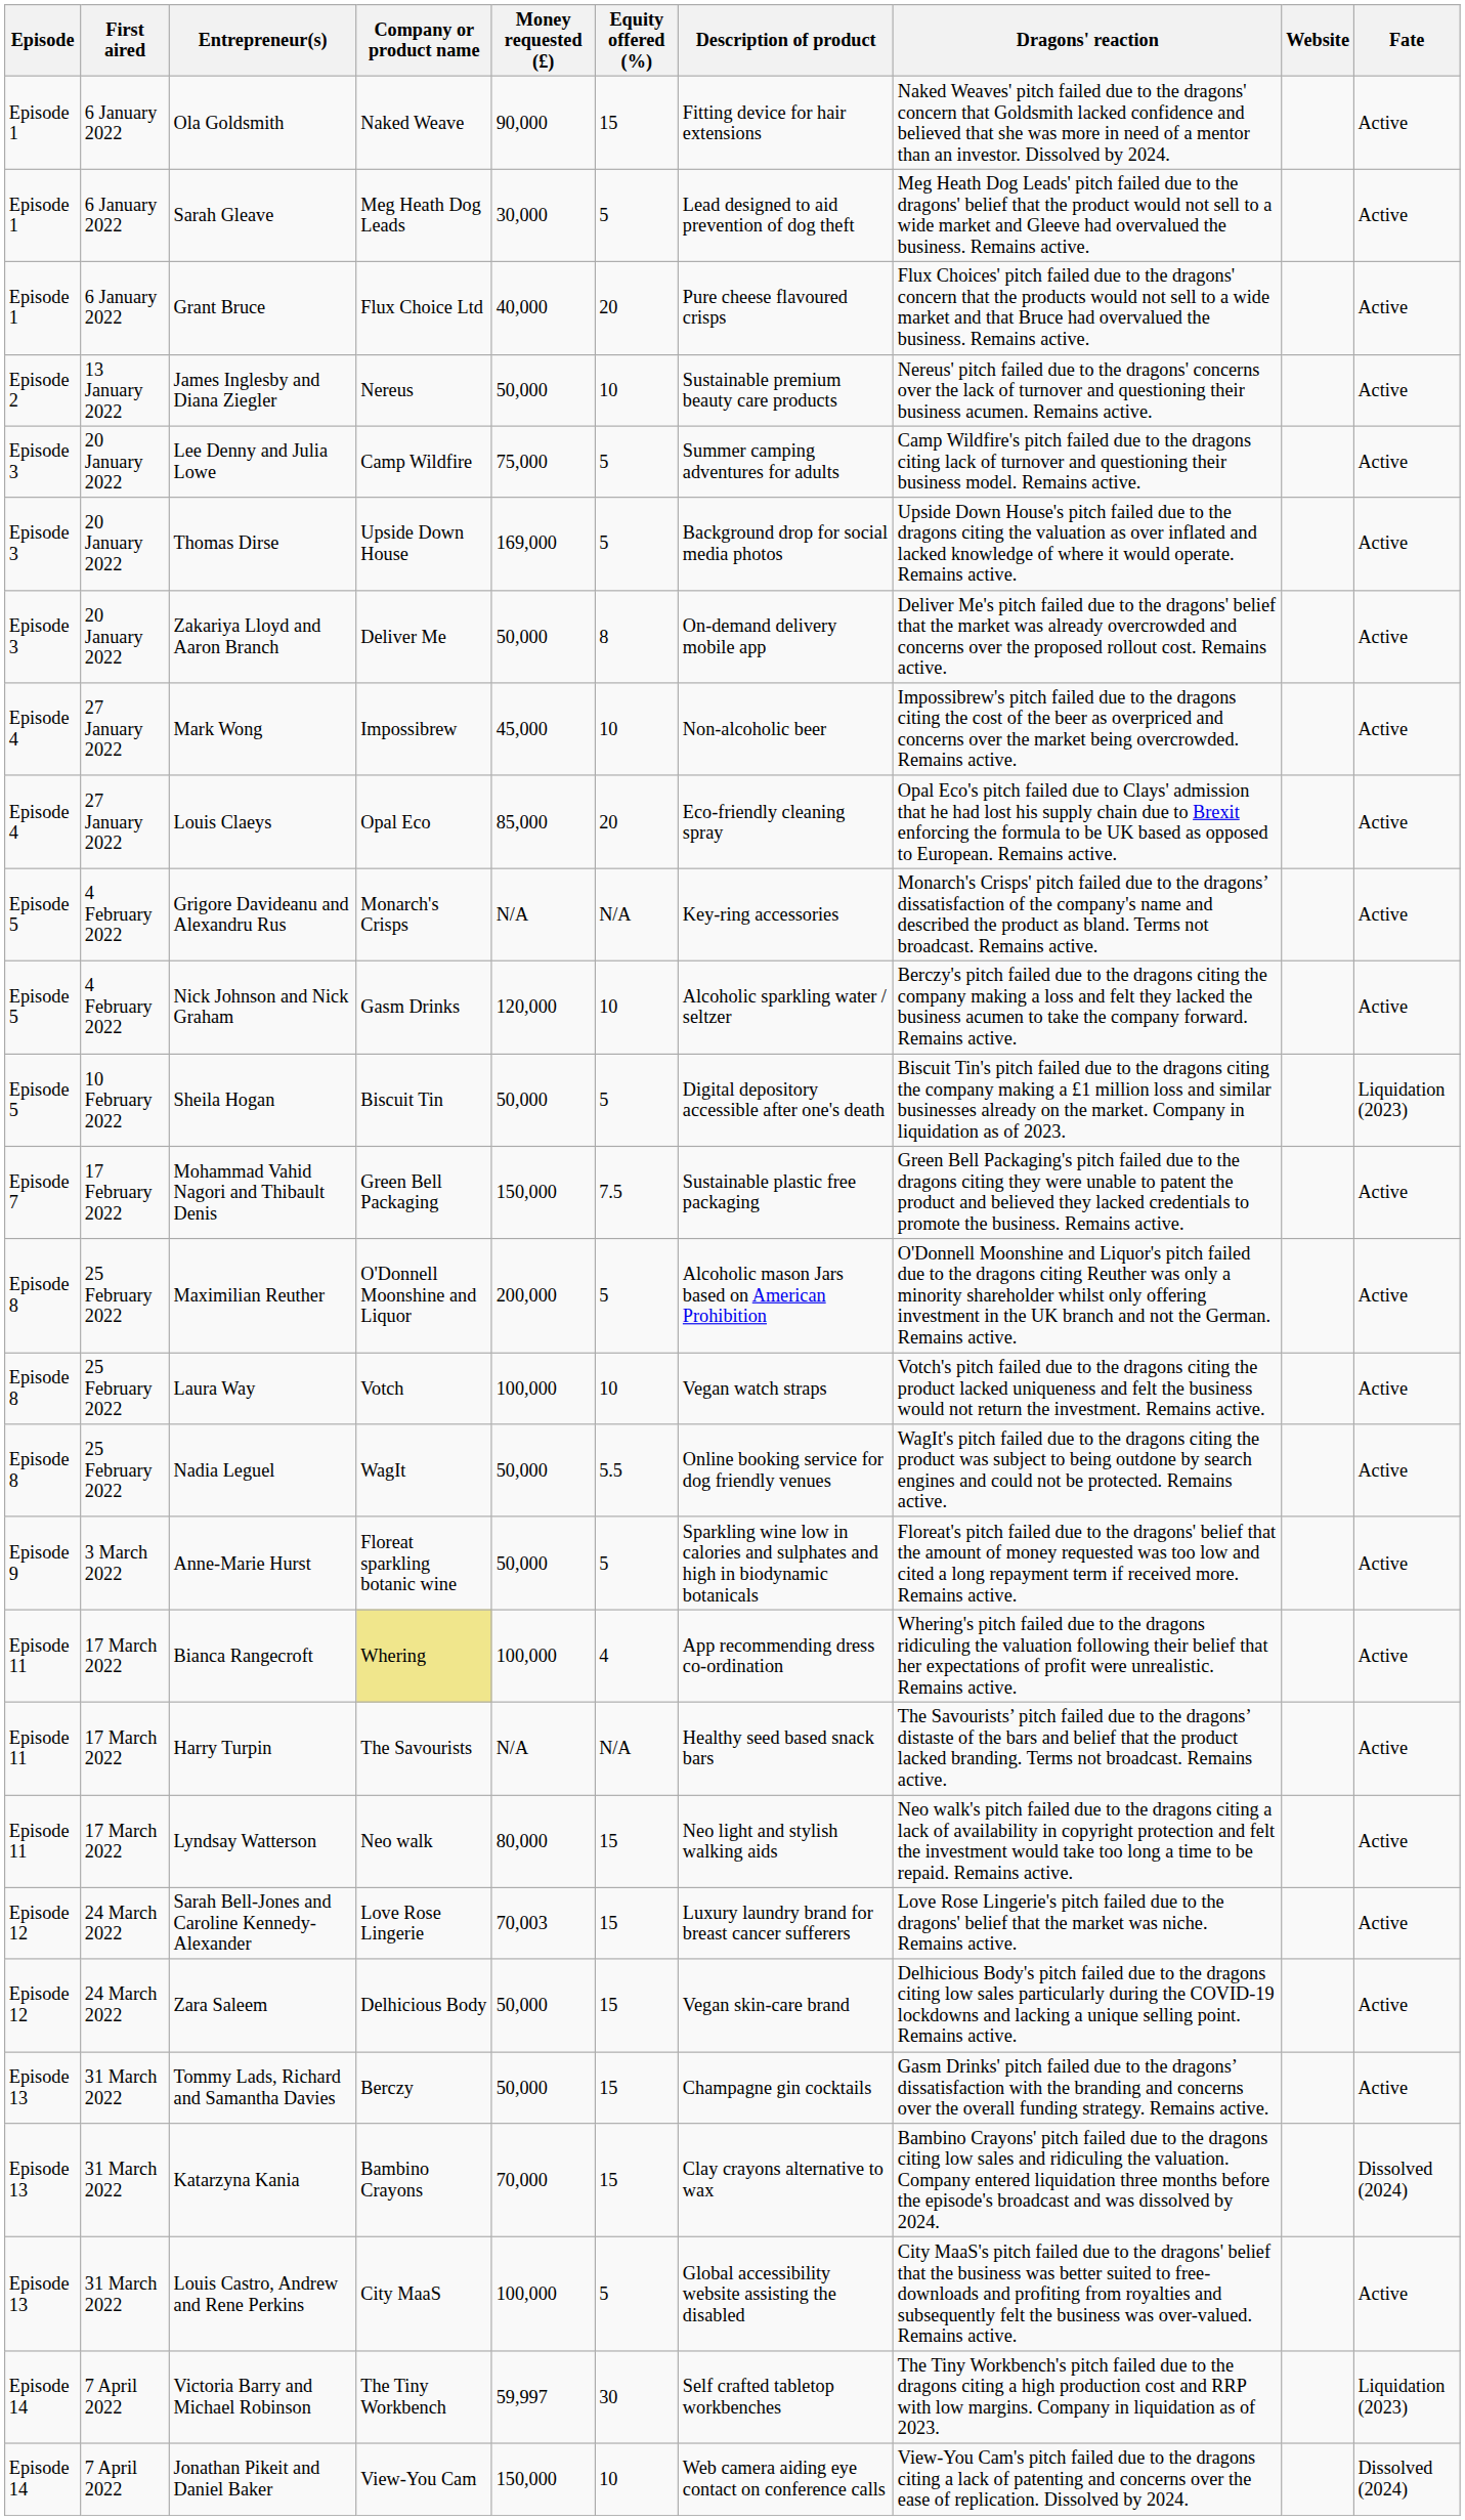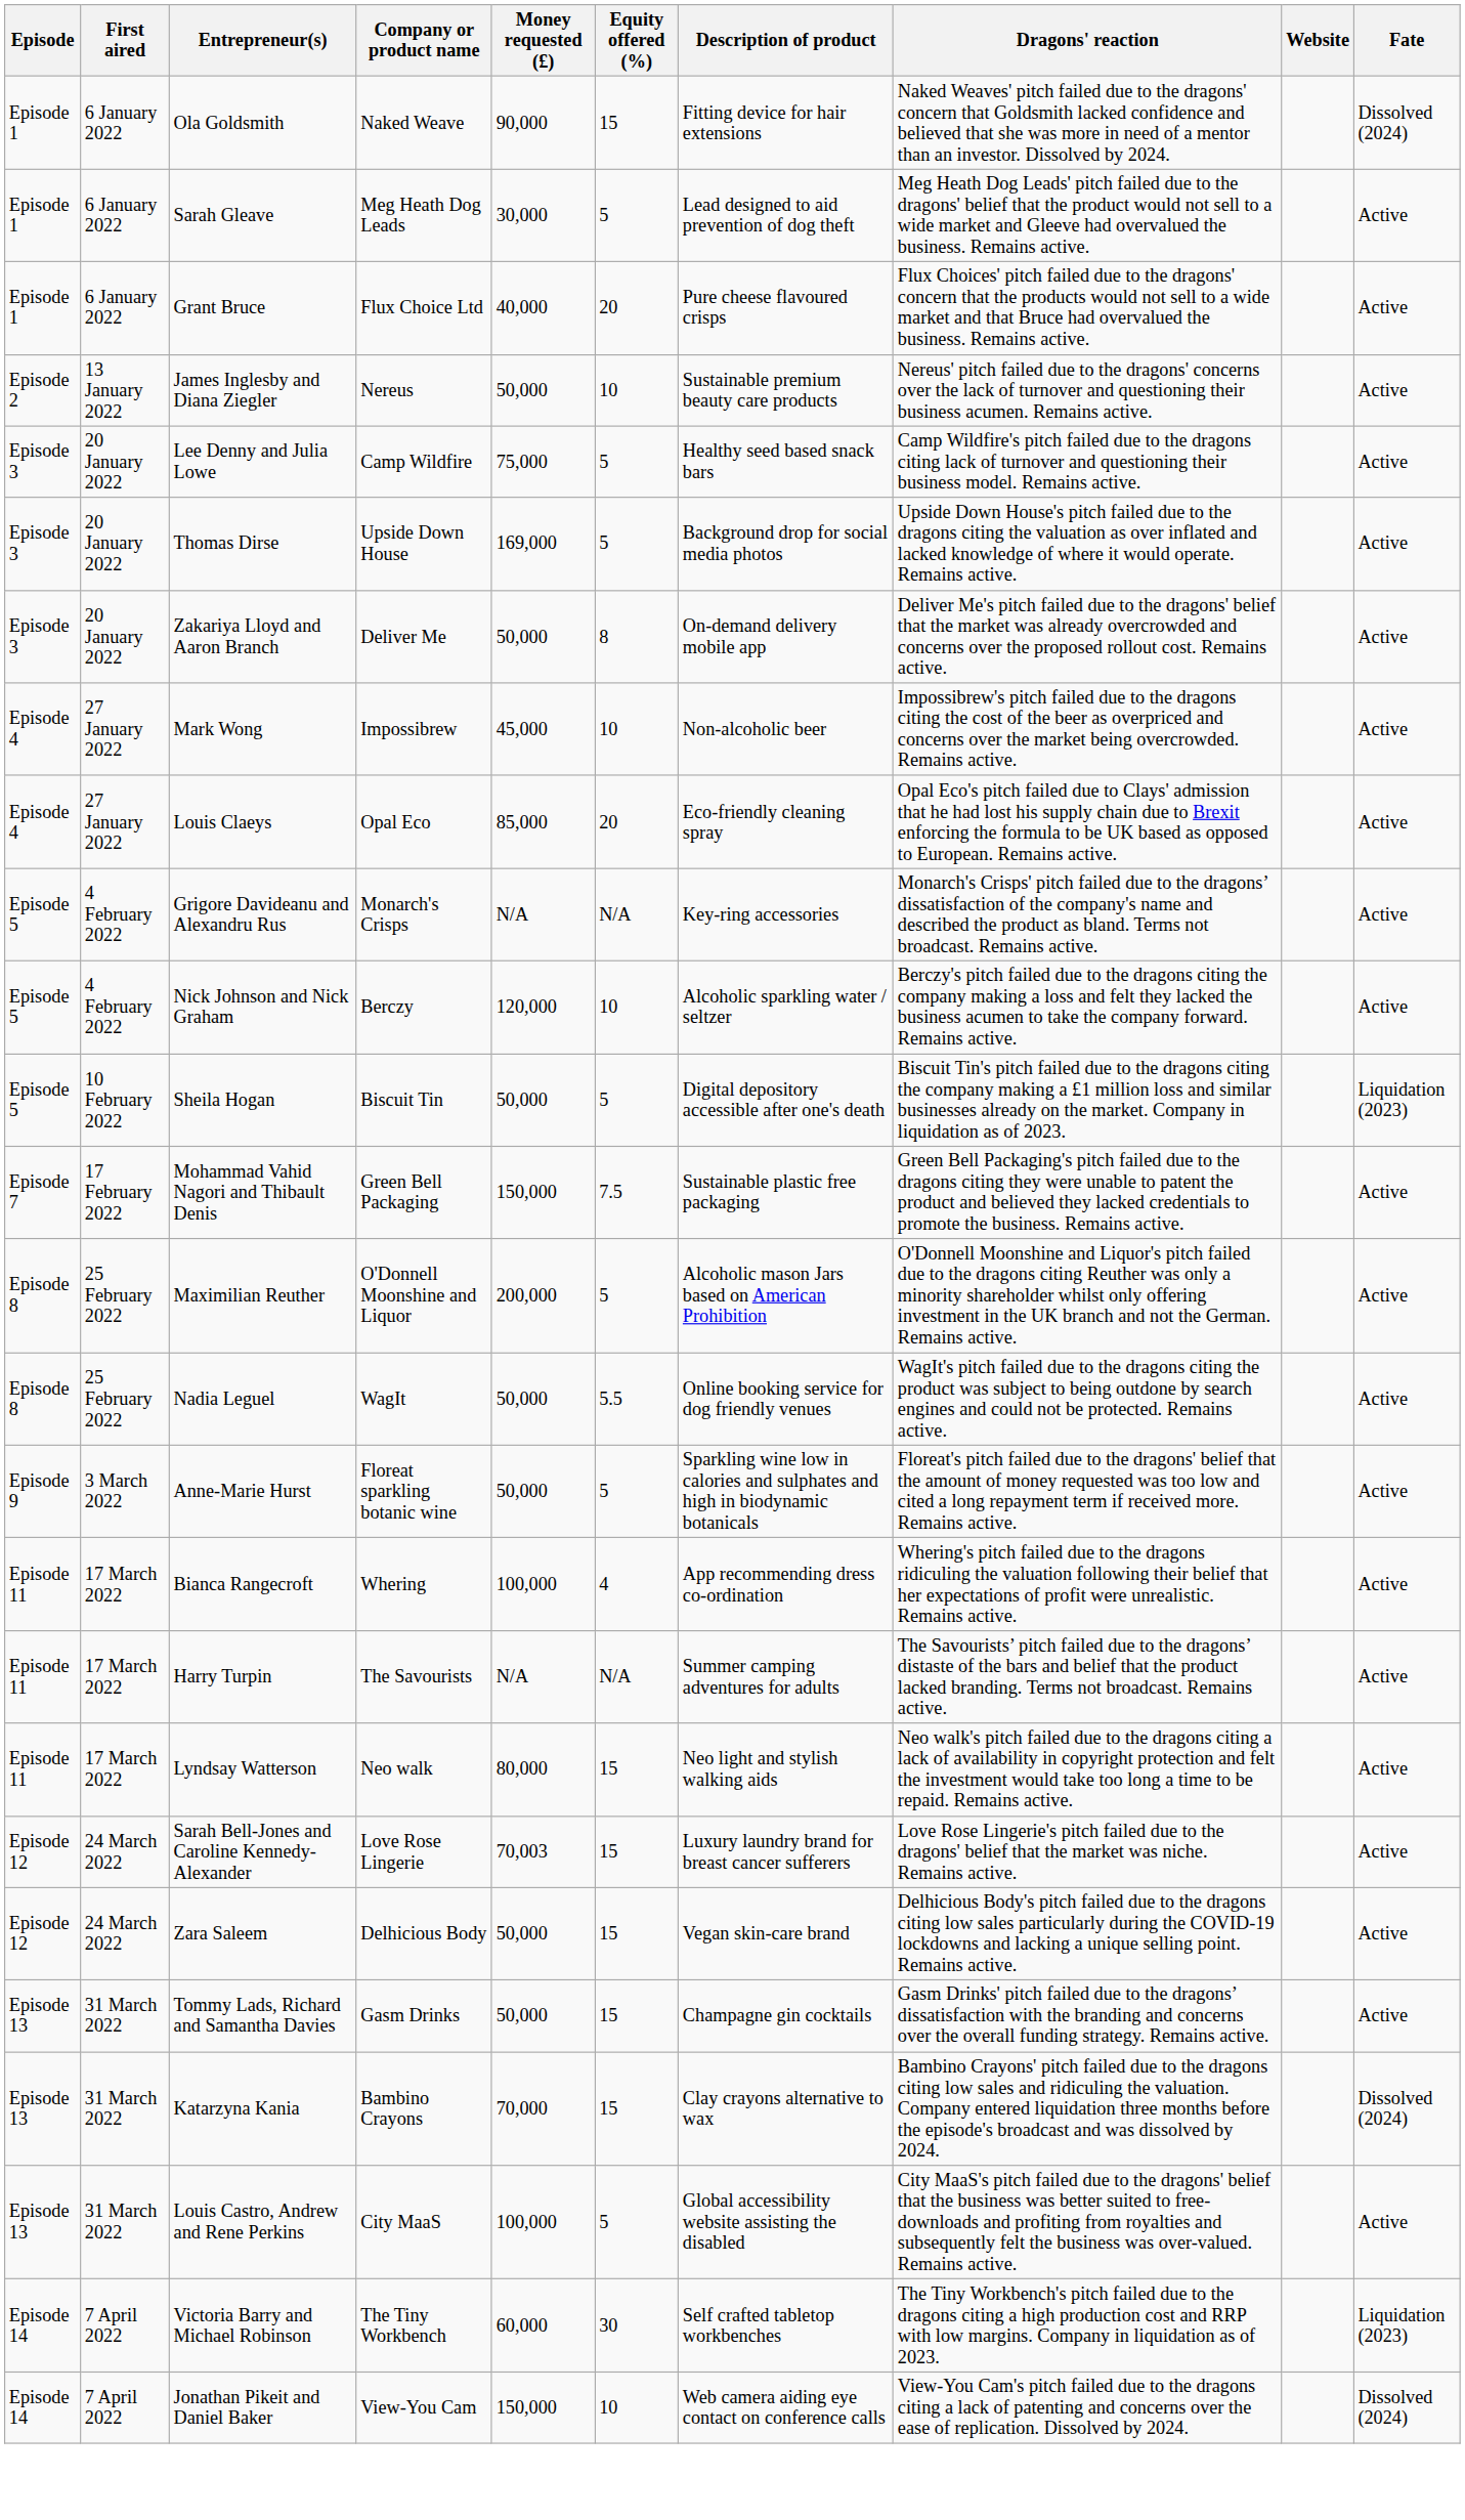Ola Goldsmith | Fate: Active -> Dissolved (2024)
Lee Denny and Julia Lowe | Description of product: Summer camping adventures for adults -> Healthy seed based snack bars
Nick Johnson and Nick Graham | Company or product name: Gasm Drinks -> Berczy
- row: Episode 8 | 25 February 2022 | Laura Way | Votch | 100,000 | 10 | Vegan watch straps | Votch's pitch failed due to the dragons citing the product lacked uniqueness and felt the business would not return the investment. Remains active. | Active
Bianca Rangecroft | Company or product name: khaki background -> no background
Harry Turpin | Description of product: Healthy seed based snack bars -> Summer camping adventures for adults
Tommy Lads, Richard and Samantha Davies | Company or product name: Berczy -> Gasm Drinks
Victoria Barry and Michael Robinson | Money requested (£): 59,997 -> 60,000
